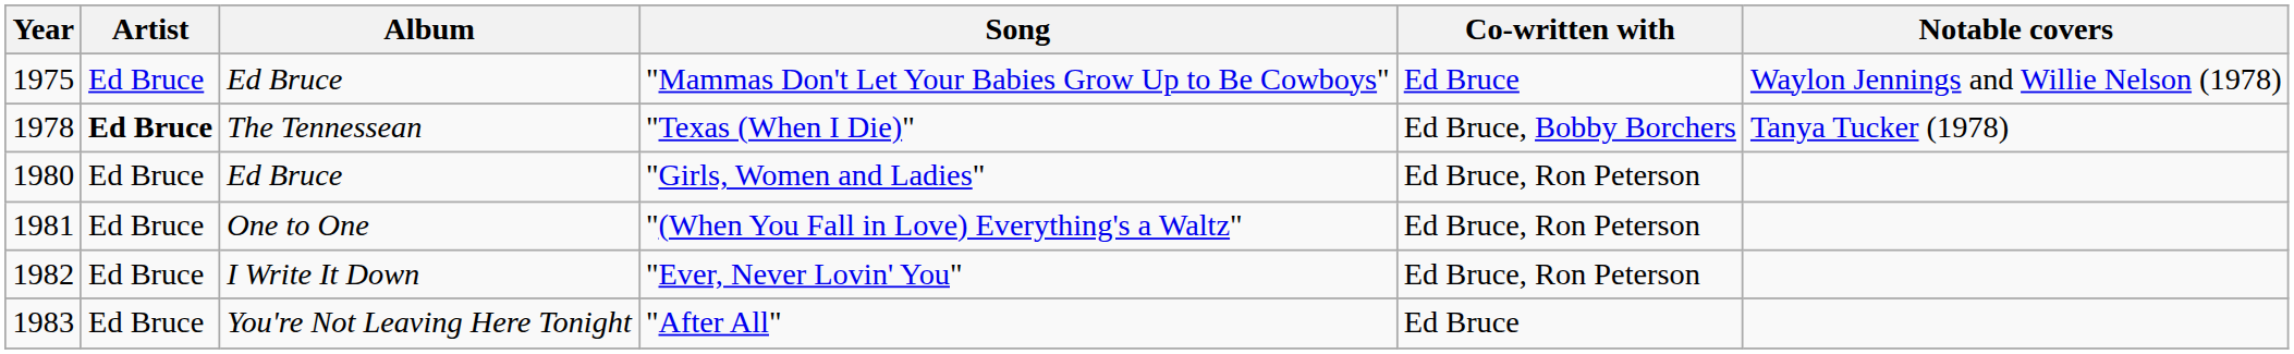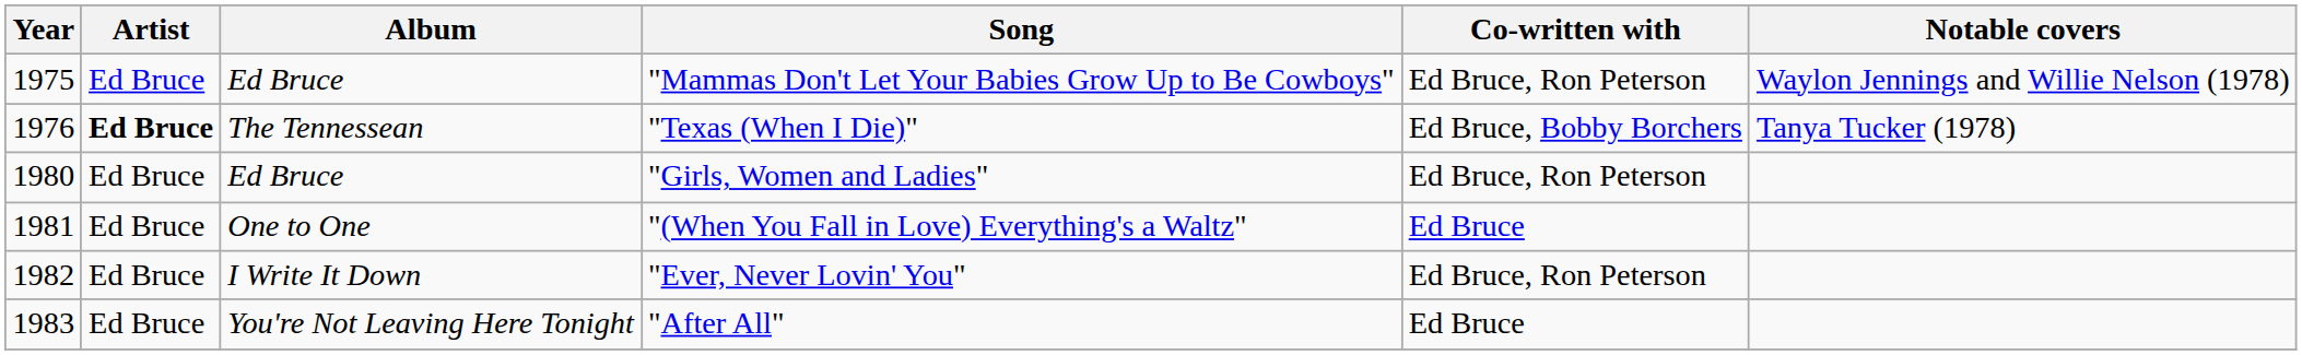"Mammas Don't Let Your Babies Grow Up to Be Cowboys" | Co-written with: Ed Bruce -> Ed Bruce, Ron Peterson
"Texas (When I Die)" | Year: 1978 -> 1976
"(When You Fall in Love) Everything's a Waltz" | Co-written with: Ed Bruce, Ron Peterson -> Ed Bruce
